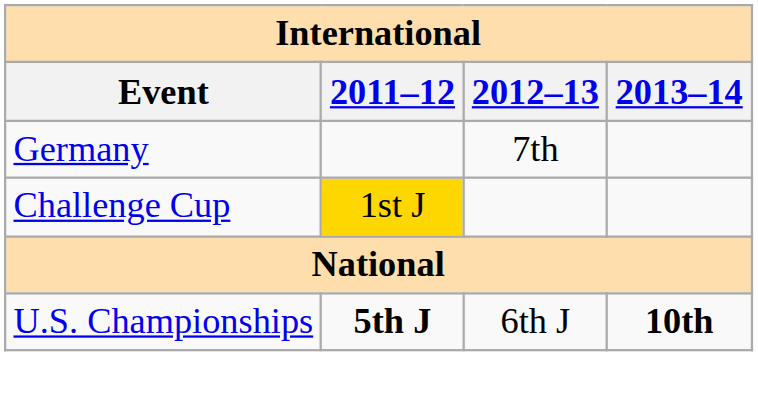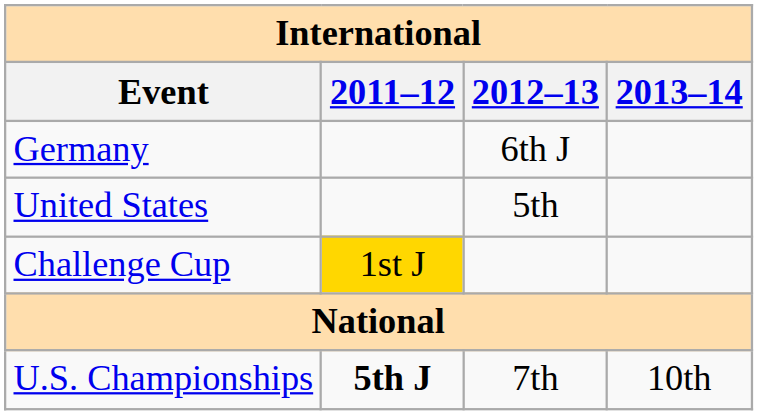Germany | 2012–13: 7th -> 6th J
+ row: United States | 5th
U.S. Championships | 2012–13: 6th J -> 7th
U.S. Championships | 2013–14: bold -> normal
